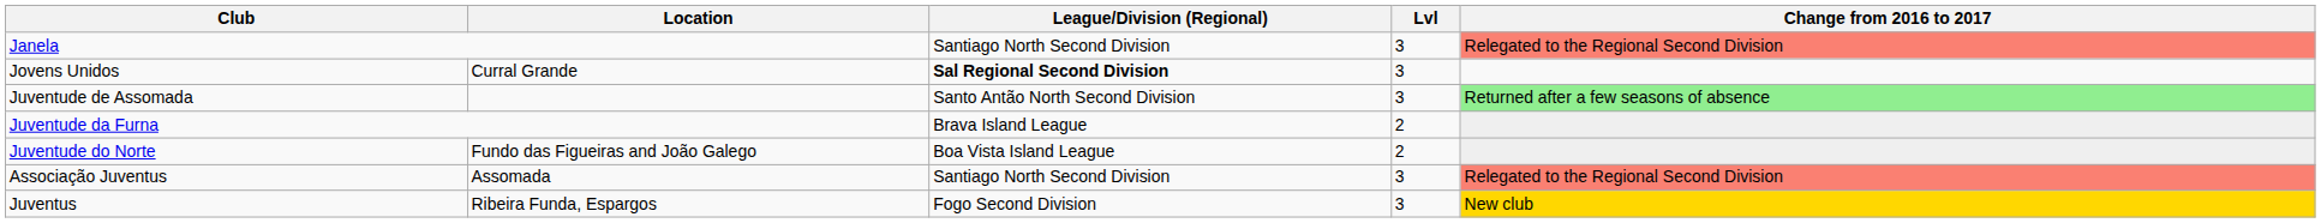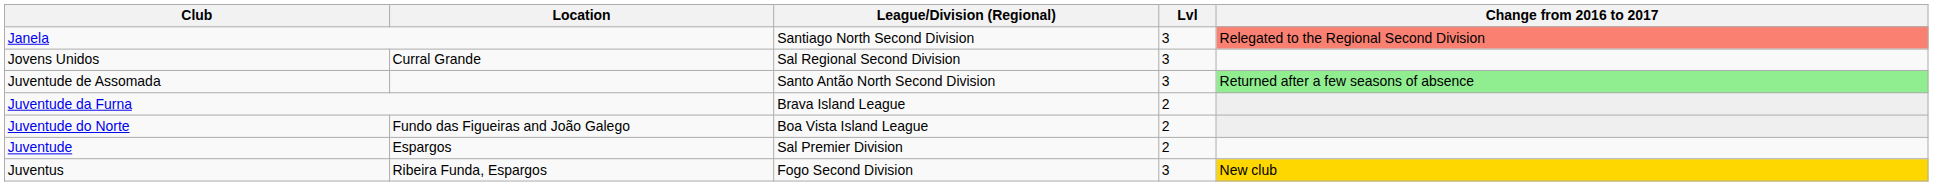Jovens Unidos | League/Division (Regional): bold -> normal
+ row: Juventude | Espargos | Sal Premier Division | 2
- row: Associação Juventus | Assomada | Santiago North Second Division | 3 | Relegated to the Regional Second Division
